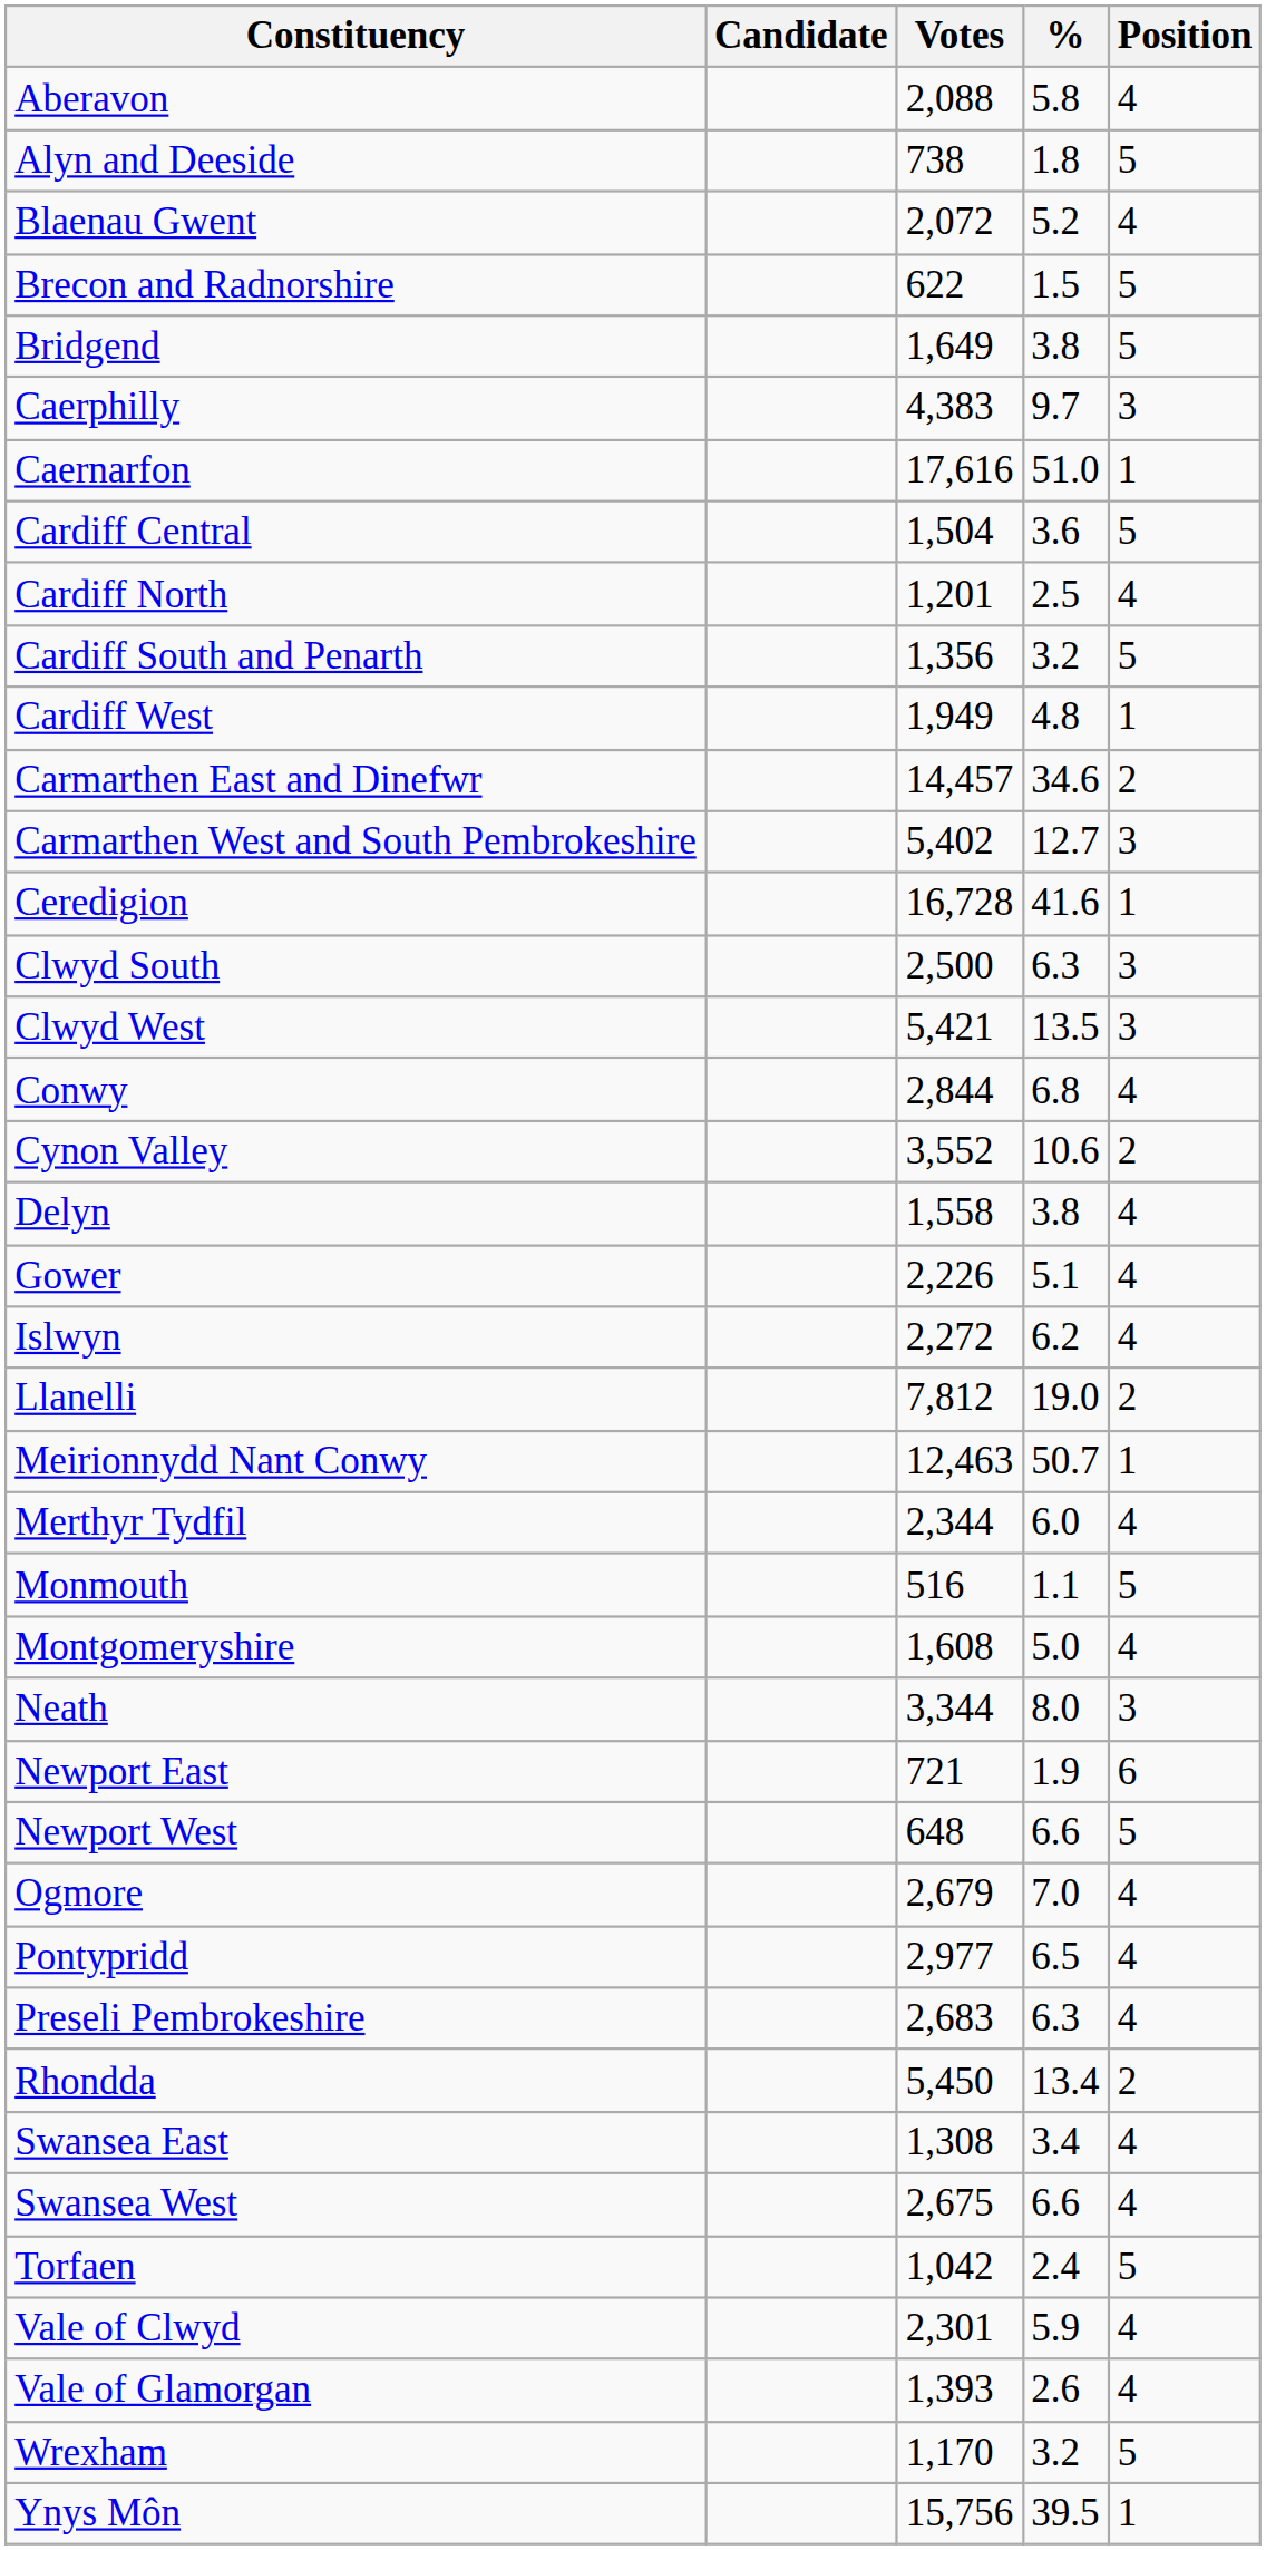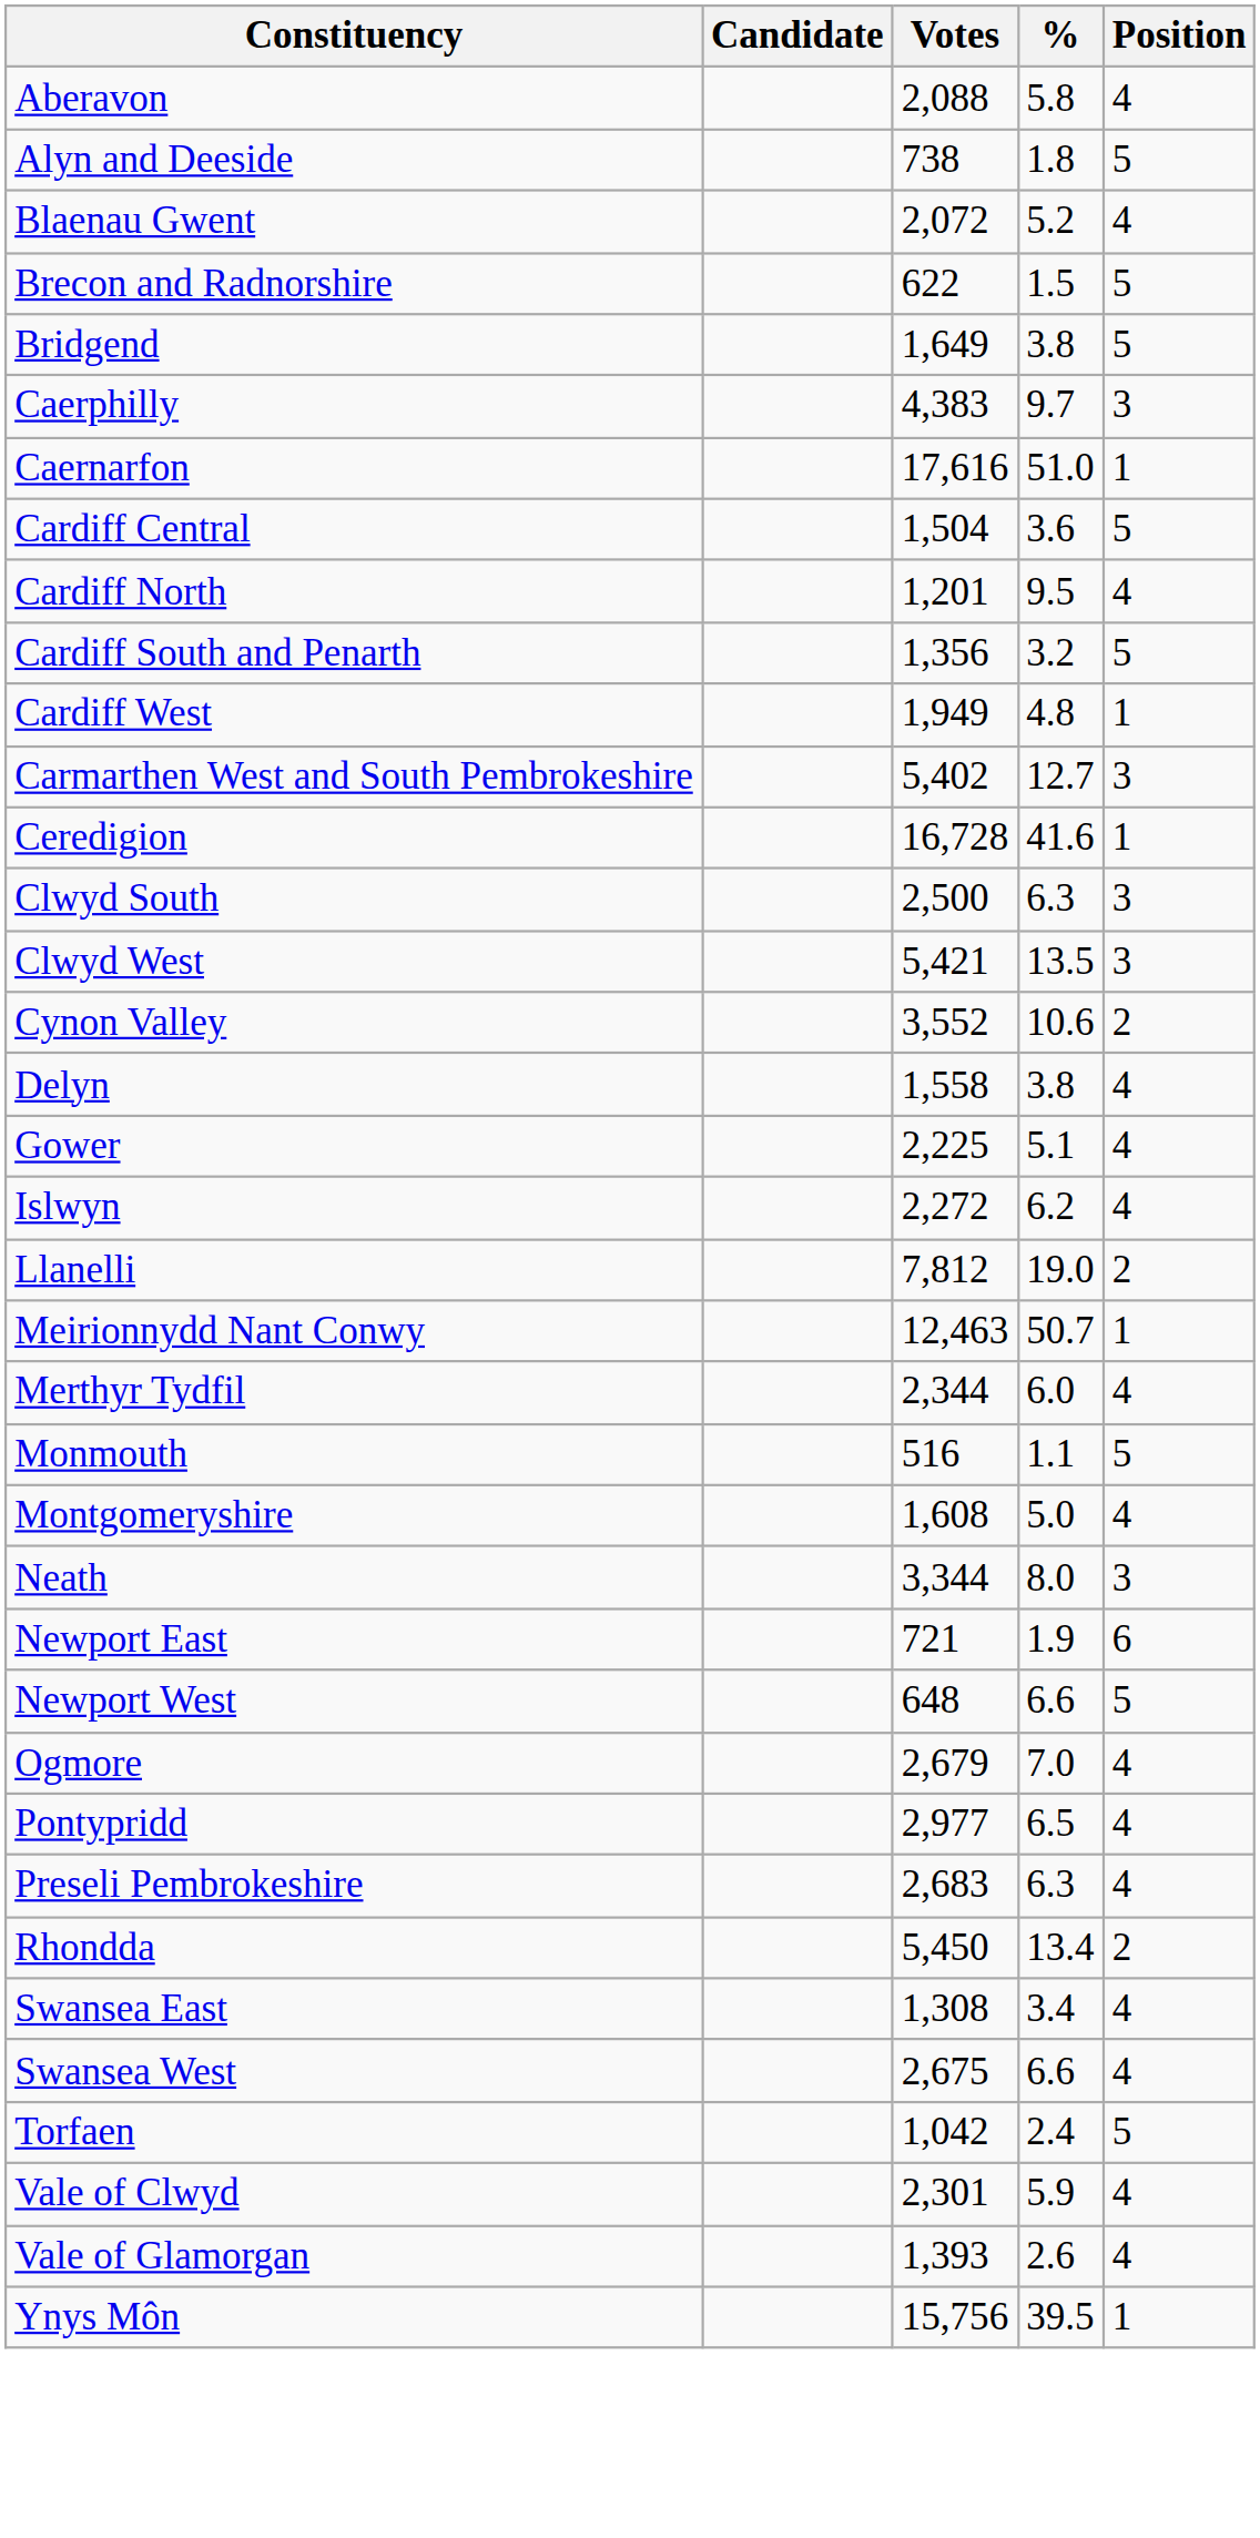Cardiff North | %: 2.5 -> 9.5
- row: Carmarthen East and Dinefwr | 14,457 | 34.6 | 2
- row: Conwy | 2,844 | 6.8 | 4
Gower | Votes: 2,226 -> 2,225
- row: Wrexham | 1,170 | 3.2 | 5
